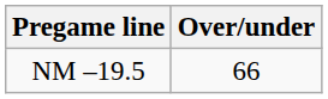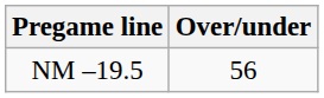NM –19.5 | Over/under: 66 -> 56
